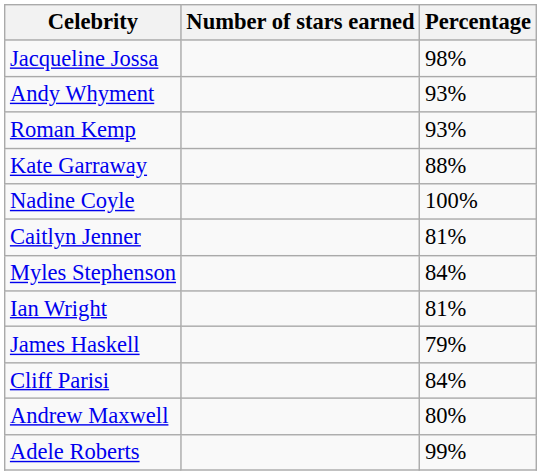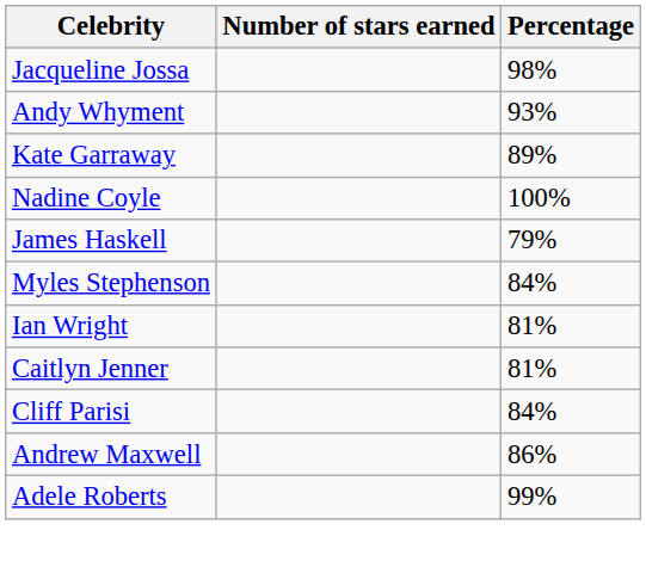- row: Roman Kemp | 93%
Kate Garraway | Percentage: 88% -> 89%
rows swapped: Caitlyn Jenner <-> James Haskell
Andrew Maxwell | Percentage: 80% -> 86%
